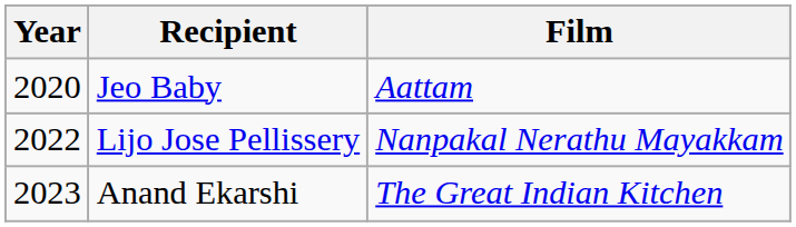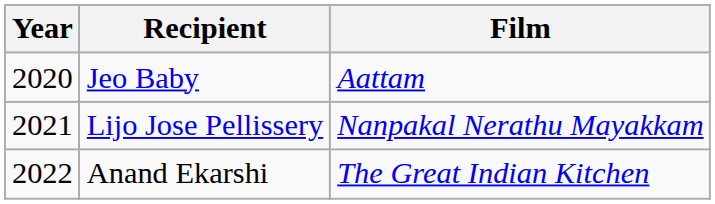Lijo Jose Pellissery | Year: 2022 -> 2021
Anand Ekarshi | Year: 2023 -> 2022
